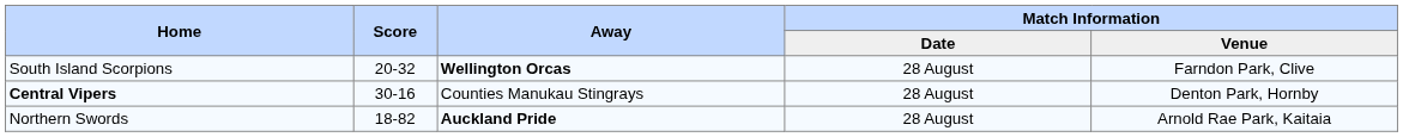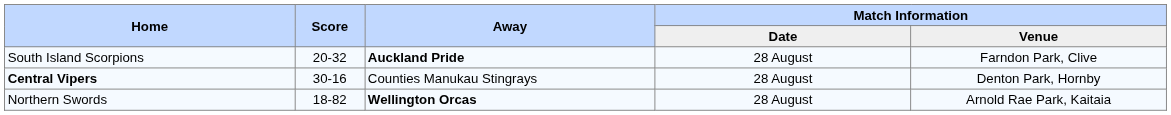South Island Scorpions | Away: Wellington Orcas -> Auckland Pride
Northern Swords | Away: Auckland Pride -> Wellington Orcas
